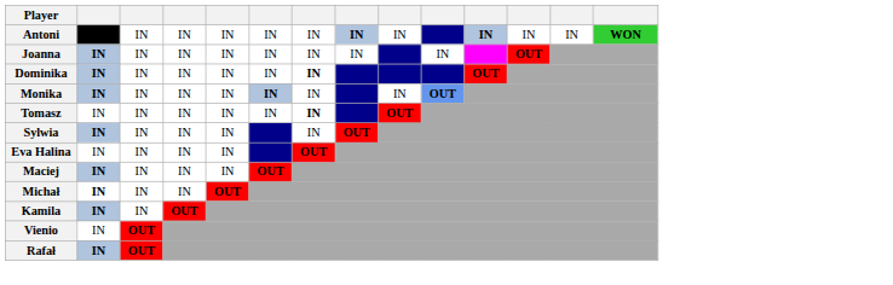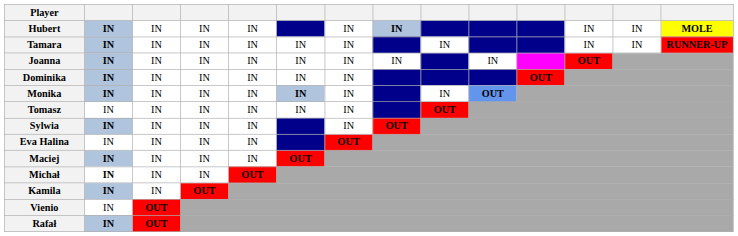- row: Antoni | OUT | IN | IN | IN | IN | IN | IN | IN | IN | IN | IN | WON
+ row: Hubert | IN | IN | IN | IN | IN | IN | IN | IN | MOLE
+ row: Tamara | IN | IN | IN | IN | IN | IN | IN | IN | IN | RUNNER-UP
Dominika | column 7: bold -> normal
Tomasz | column 7: bold -> normal
